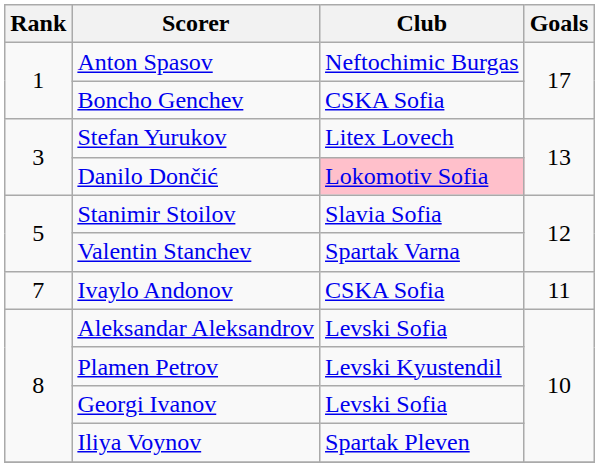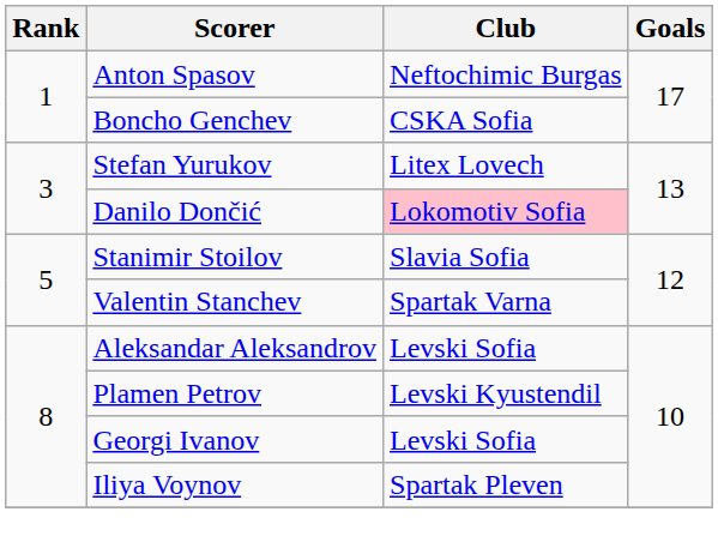- row: 7 | Ivaylo Andonov | CSKA Sofia | 11
